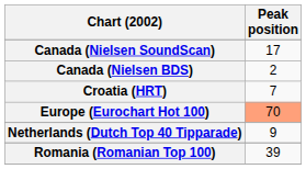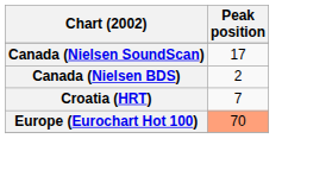- row: Netherlands (Dutch Top 40 Tipparade) | 9
- row: Romania (Romanian Top 100) | 39
